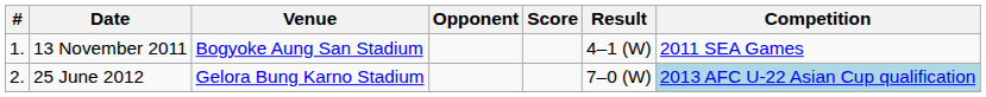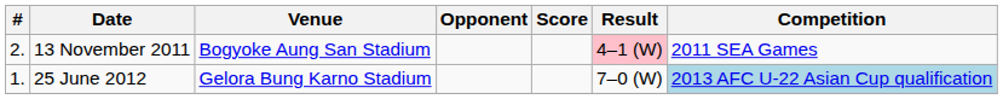13 November 2011 | #: 1. -> 2.
13 November 2011 | Result: no background -> pink background
25 June 2012 | #: 2. -> 1.
